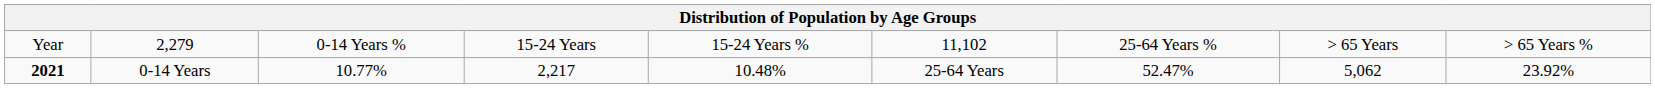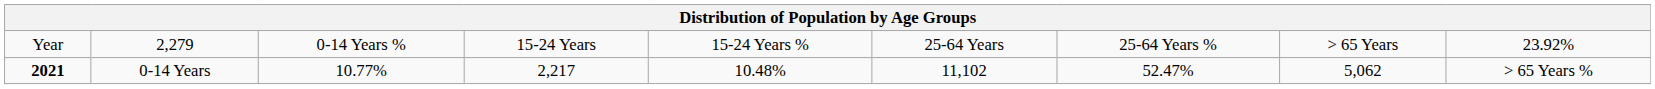Year | column 6: 11,102 -> 25-64 Years
Year | column 9: > 65 Years % -> 23.92%
2021 | column 6: 25-64 Years -> 11,102
2021 | column 9: 23.92% -> > 65 Years %
